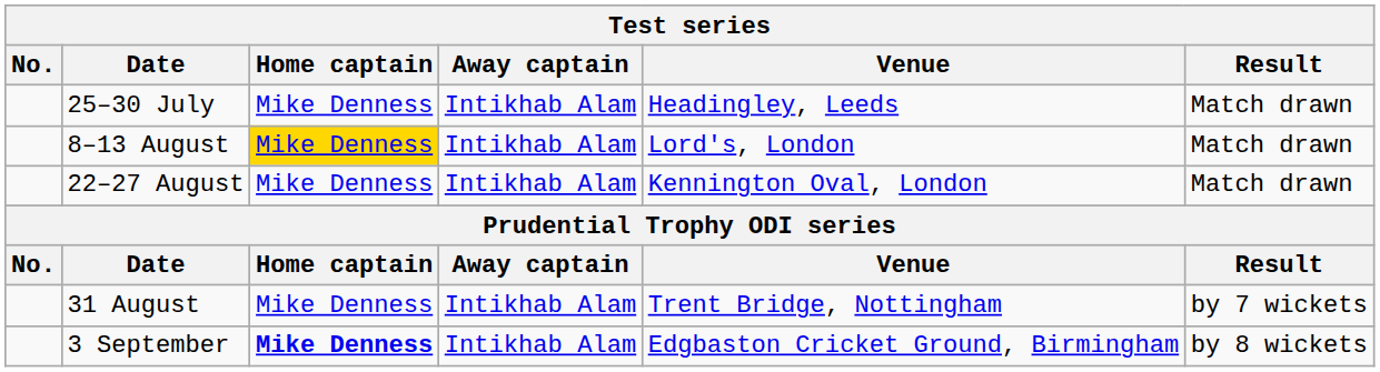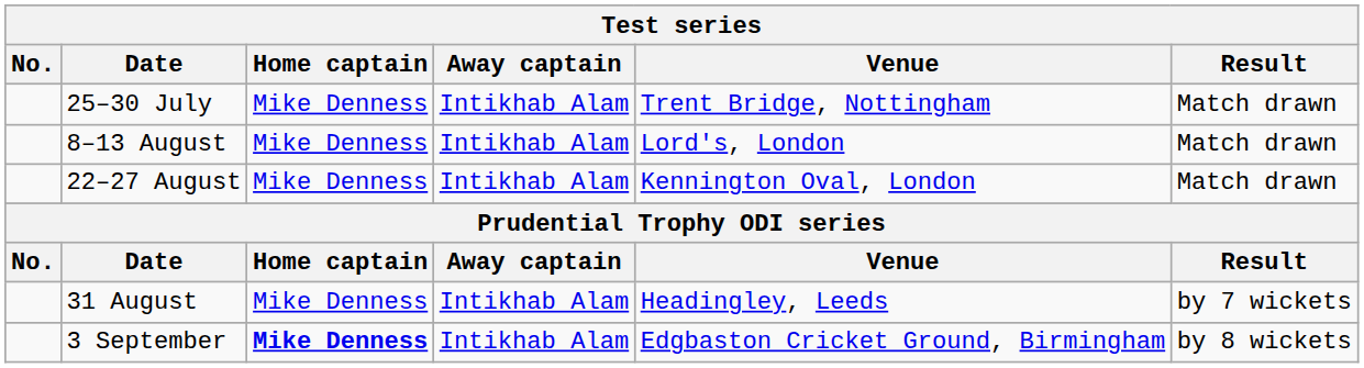25–30 July | Venue: Headingley, Leeds -> Trent Bridge, Nottingham
8–13 August | Home captain: gold background -> no background
31 August | Venue: Trent Bridge, Nottingham -> Headingley, Leeds
